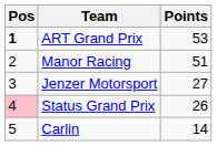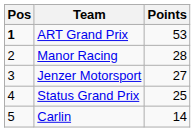Manor Racing | Points: 51 -> 28
Status Grand Prix | Pos: pink background -> no background
Status Grand Prix | Points: 26 -> 25
